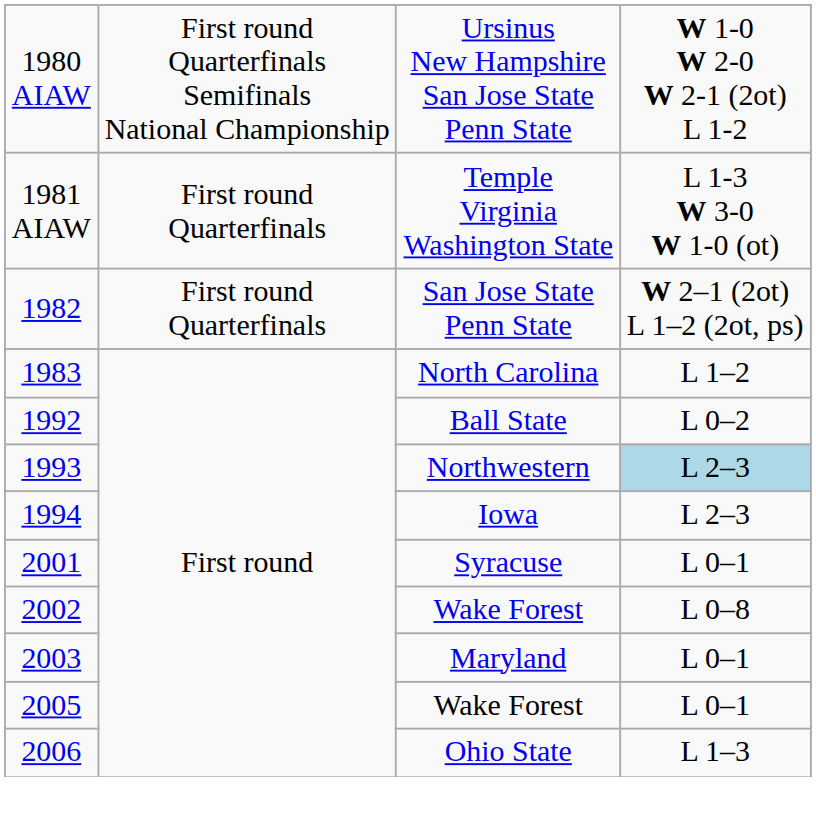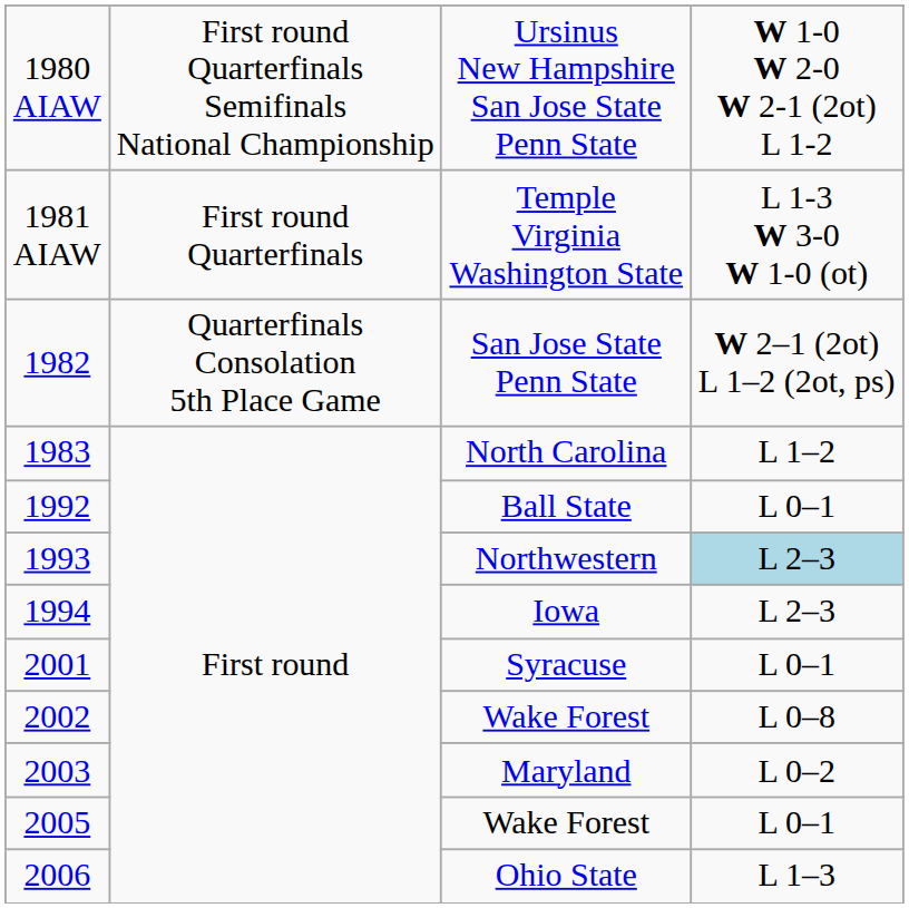San Jose State Penn State | column 2: First round Quarterfinals -> Quarterfinals Consolation 5th Place Game
Ball State | column 4: L 0–2 -> L 0–1
Maryland | column 4: L 0–1 -> L 0–2
